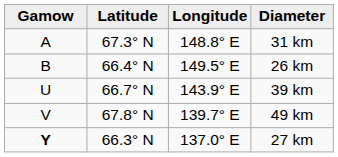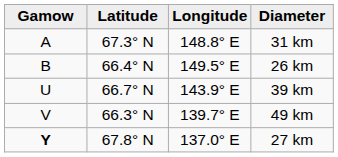49 km | Latitude: 67.8° N -> 66.3° N
27 km | Latitude: 66.3° N -> 67.8° N
